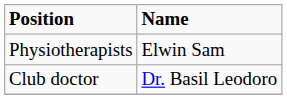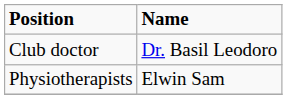rows swapped: Physiotherapists <-> Club doctor
